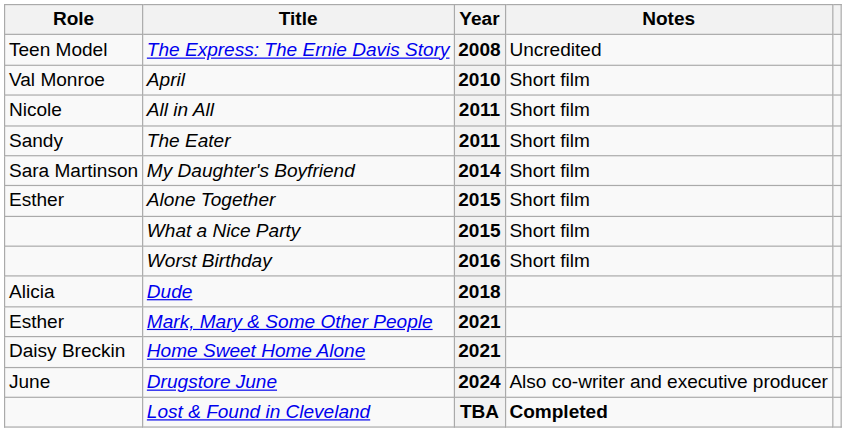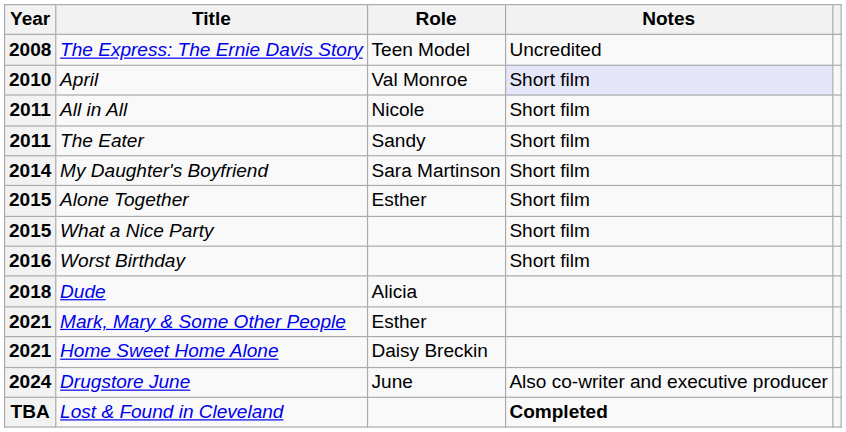columns swapped: Year <-> Role
April | Notes: no background -> lavender background
